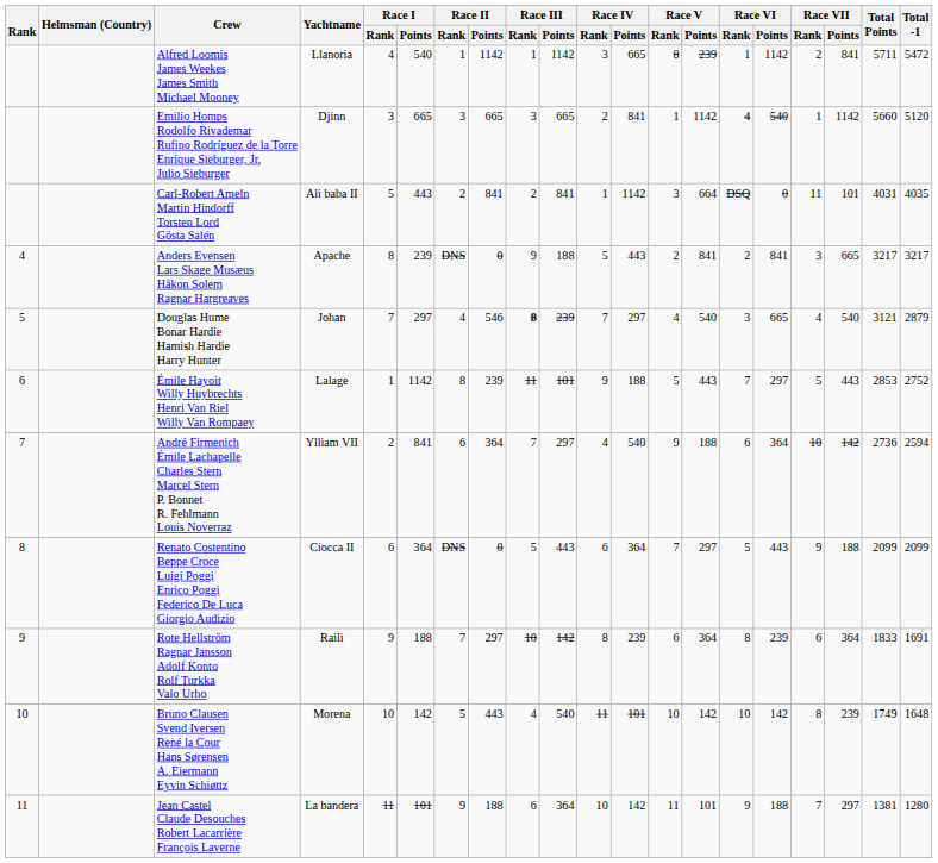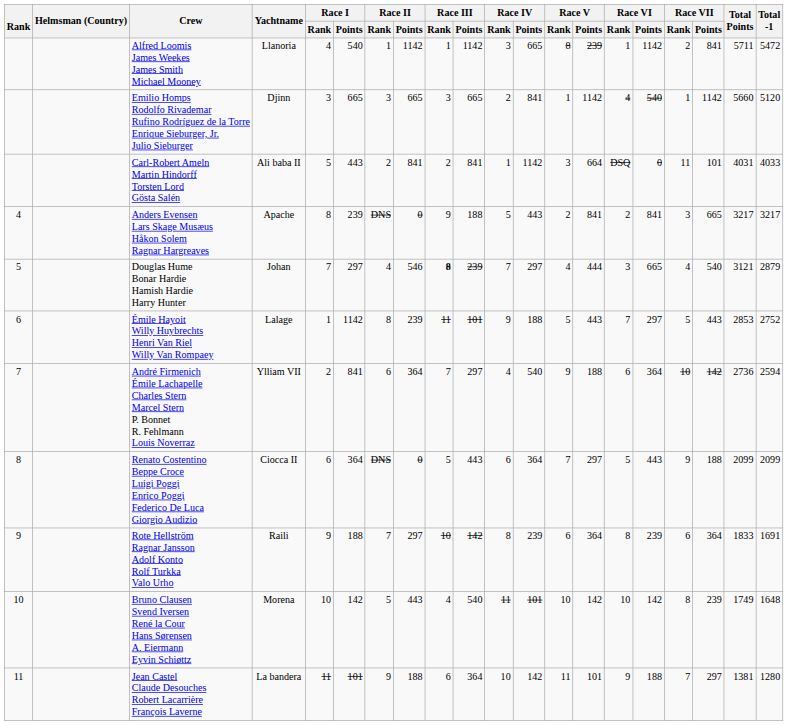Carl-Robert Ameln Martin Hindorff Torsten Lord Gösta Salén | Total -1: 4035 -> 4033
Douglas Hume Bonar Hardie Hamish Hardie Harry Hunter | Race V / Points: 540 -> 444
